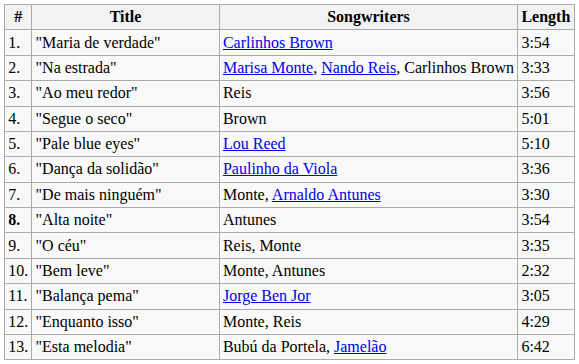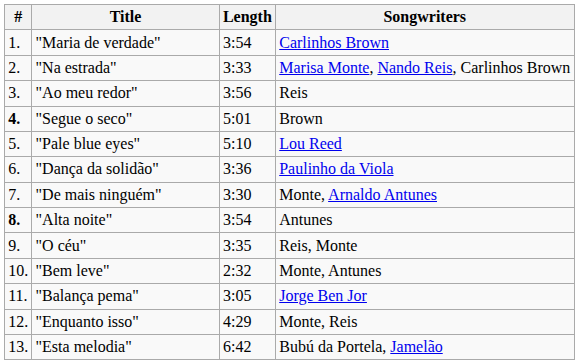columns swapped: Songwriters <-> Length
"Segue o seco" | #: normal -> bold
